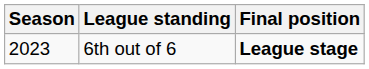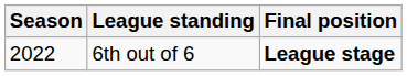6th out of 6 | Season: 2023 -> 2022
